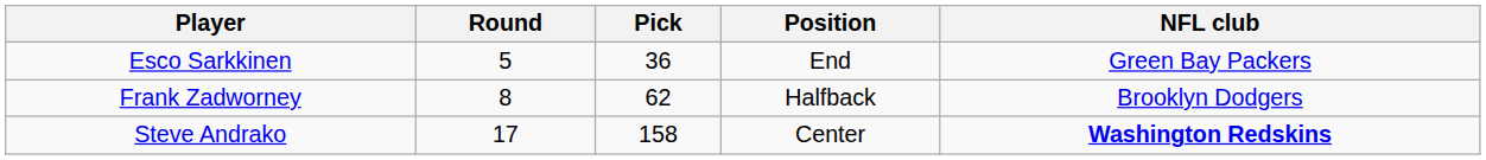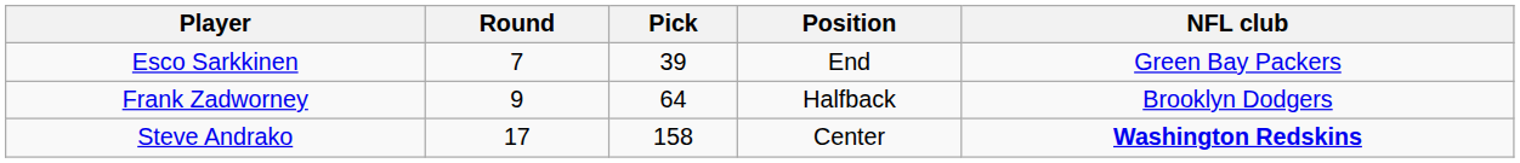Esco Sarkkinen | Round: 5 -> 7
Esco Sarkkinen | Pick: 36 -> 39
Frank Zadworney | Round: 8 -> 9
Frank Zadworney | Pick: 62 -> 64
